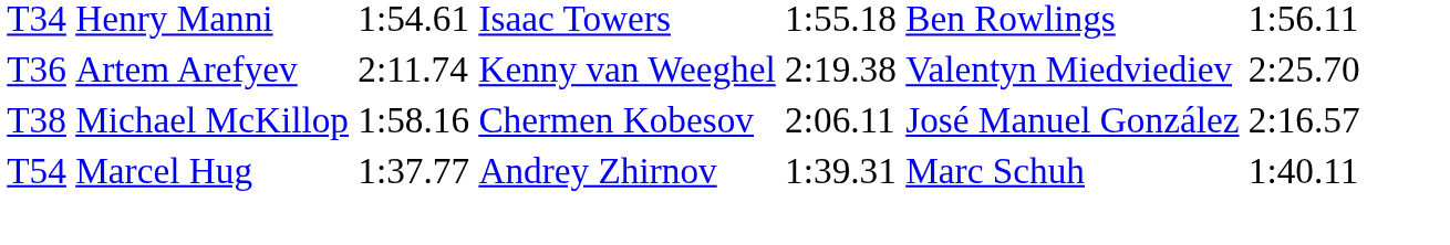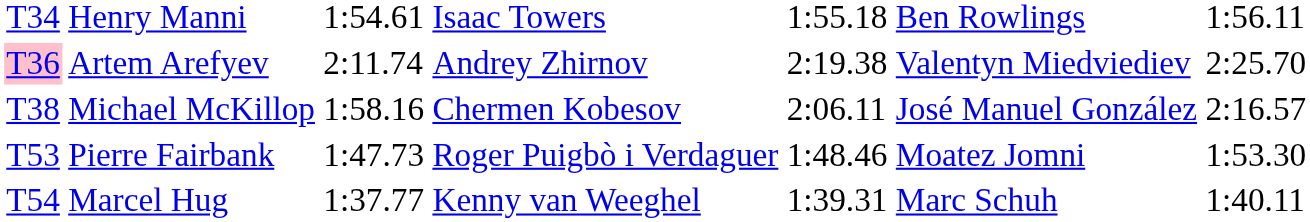Artem Arefyev | column 1: no background -> pink background
Artem Arefyev | column 4: Kenny van Weeghel -> Andrey Zhirnov
+ row: T53 | Pierre Fairbank | 1:47.73 | Roger Puigbò i Verdaguer | 1:48.46 | Moatez Jomni | 1:53.30
Marcel Hug | column 4: Andrey Zhirnov -> Kenny van Weeghel
